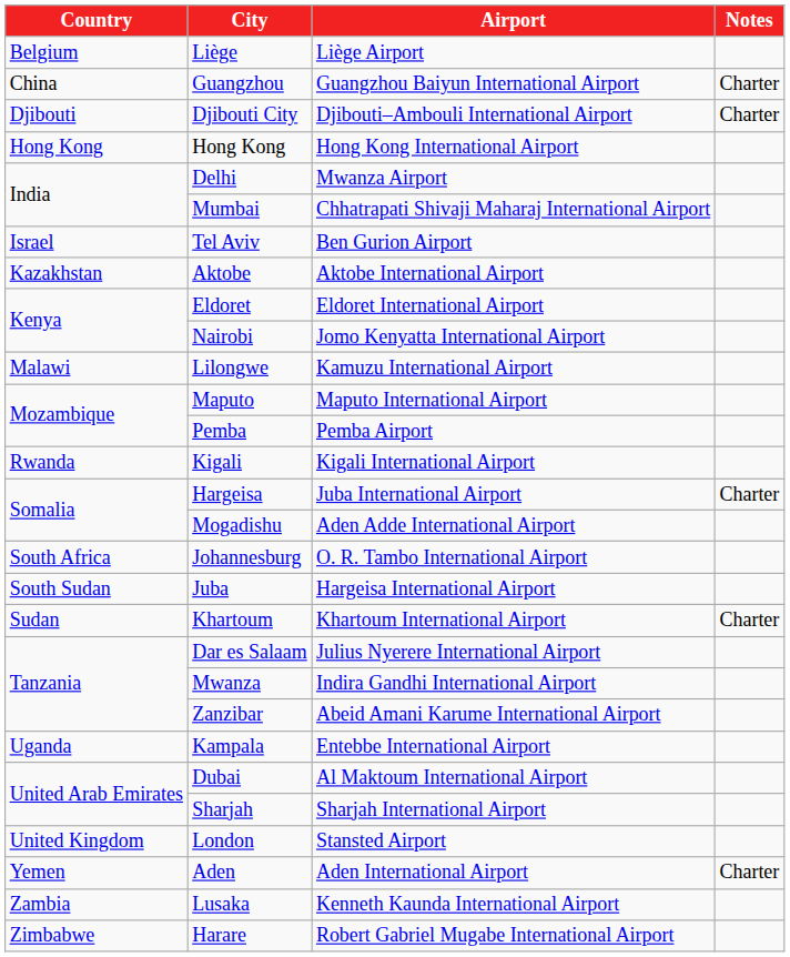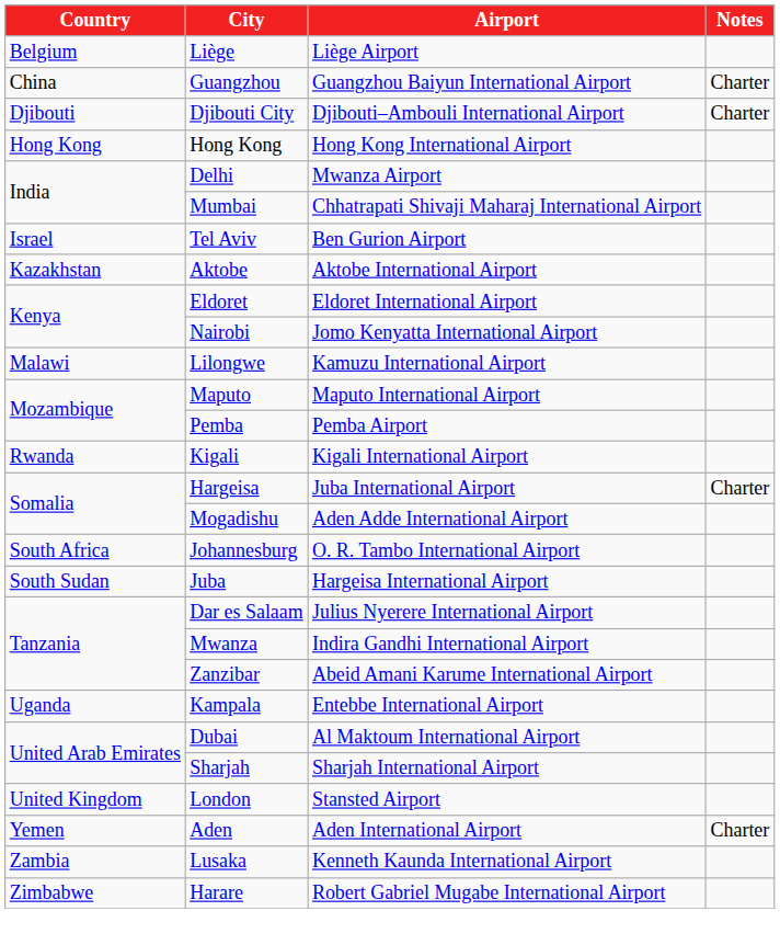- row: Sudan | Khartoum | Khartoum International Airport | Charter
